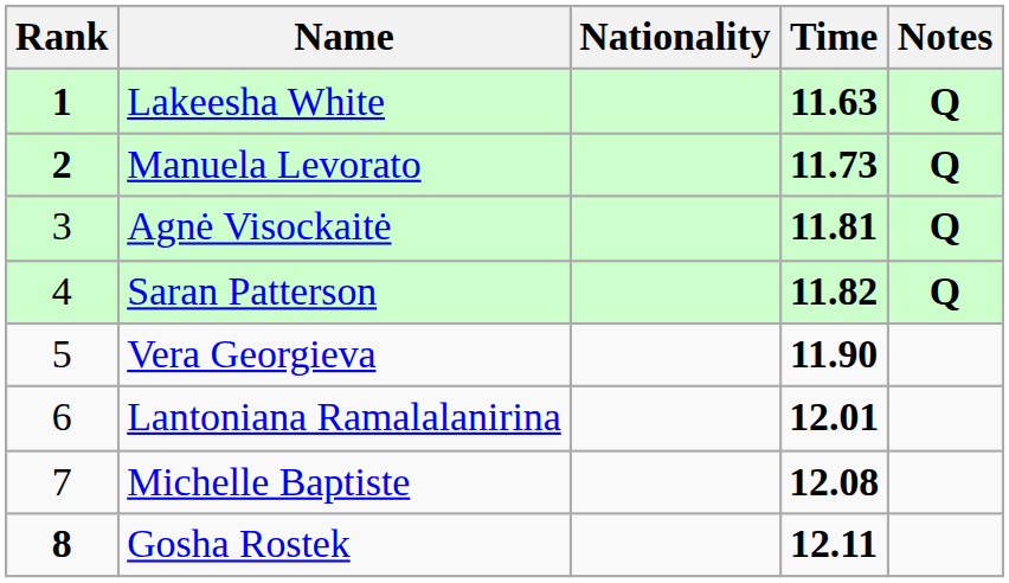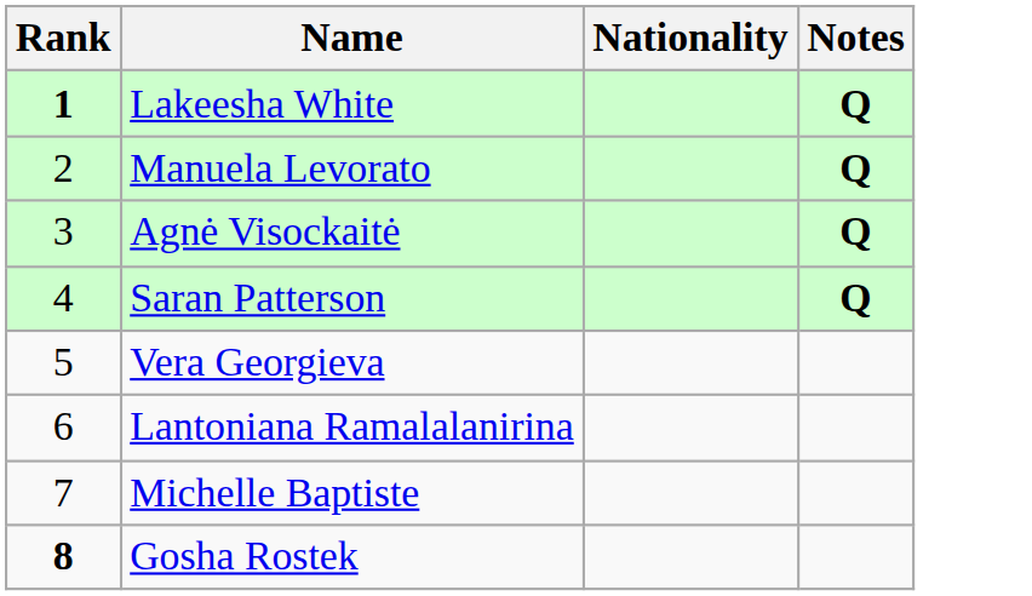- column: Time | 11.63 | 11.73 | 11.81 | 11.82 | 11.90 | 12.01 | 12.08 | 12.11
Manuela Levorato | Rank: bold -> normal
